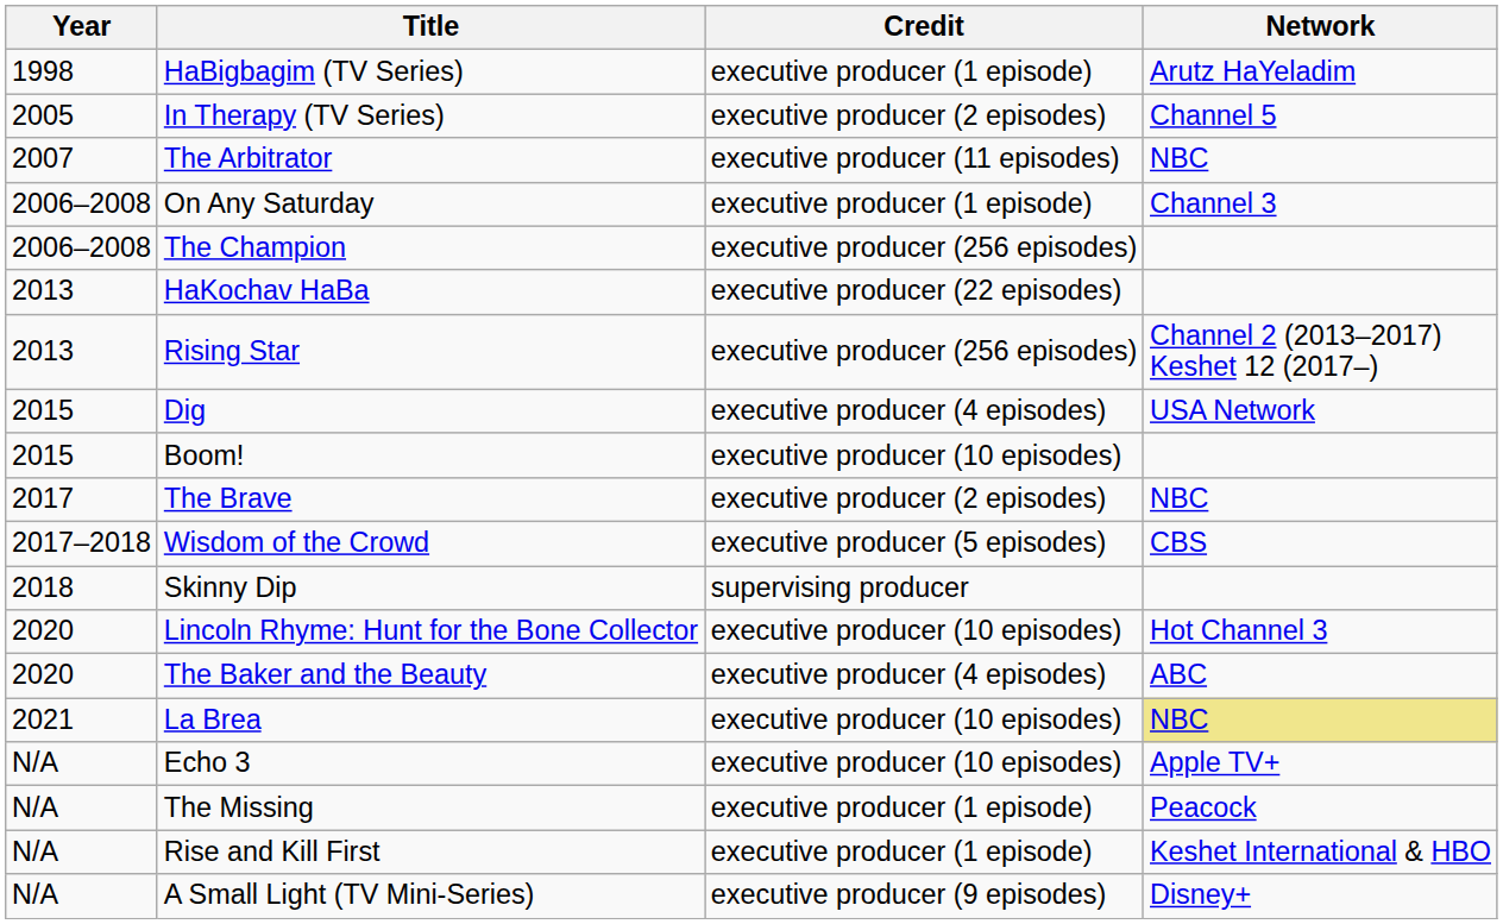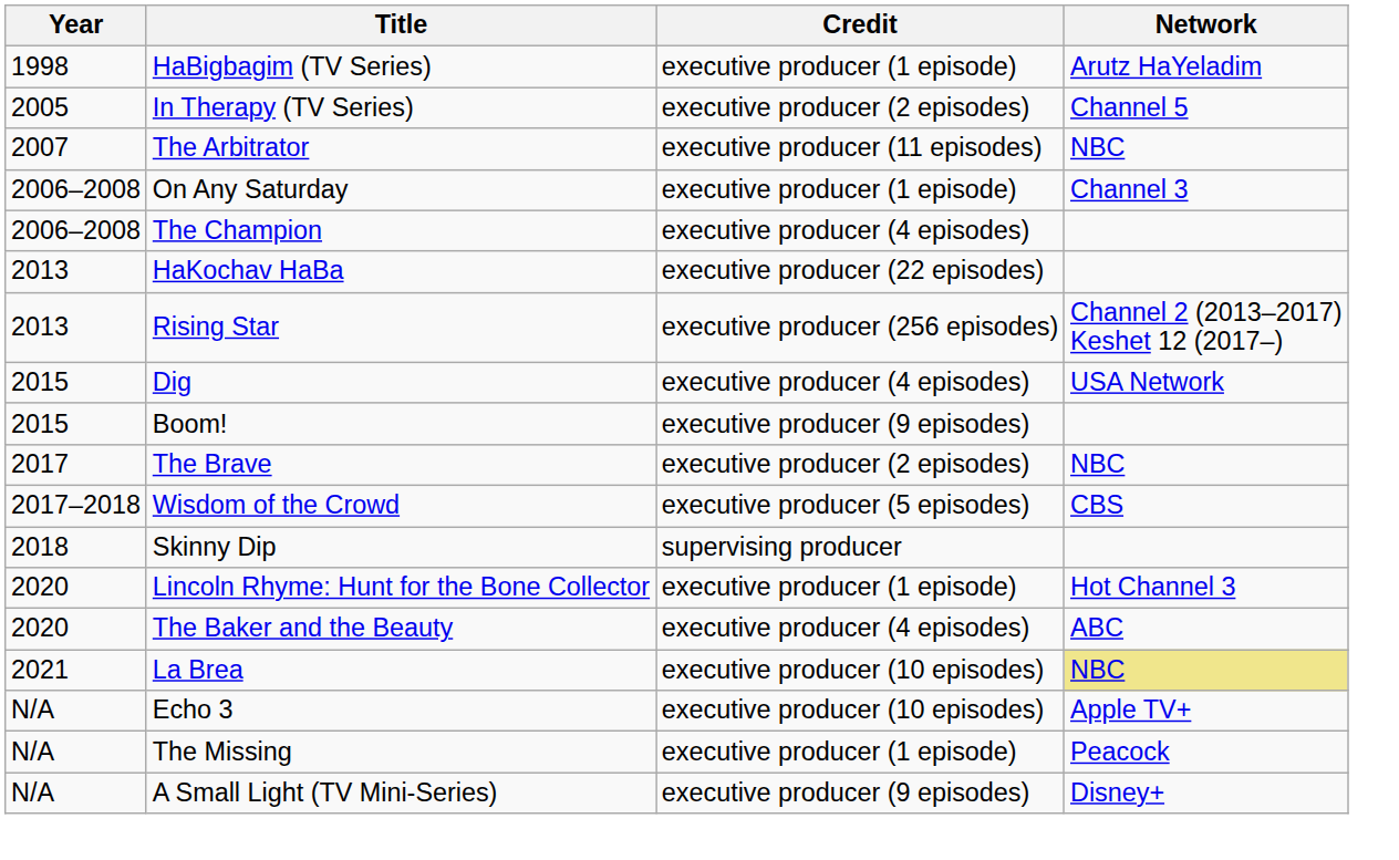The Champion | Credit: executive producer (256 episodes) -> executive producer (4 episodes)
Boom! | Credit: executive producer (10 episodes) -> executive producer (9 episodes)
Lincoln Rhyme: Hunt for the Bone Collector | Credit: executive producer (10 episodes) -> executive producer (1 episode)
- row: N/A | Rise and Kill First | executive producer (1 episode) | Keshet International & HBO
